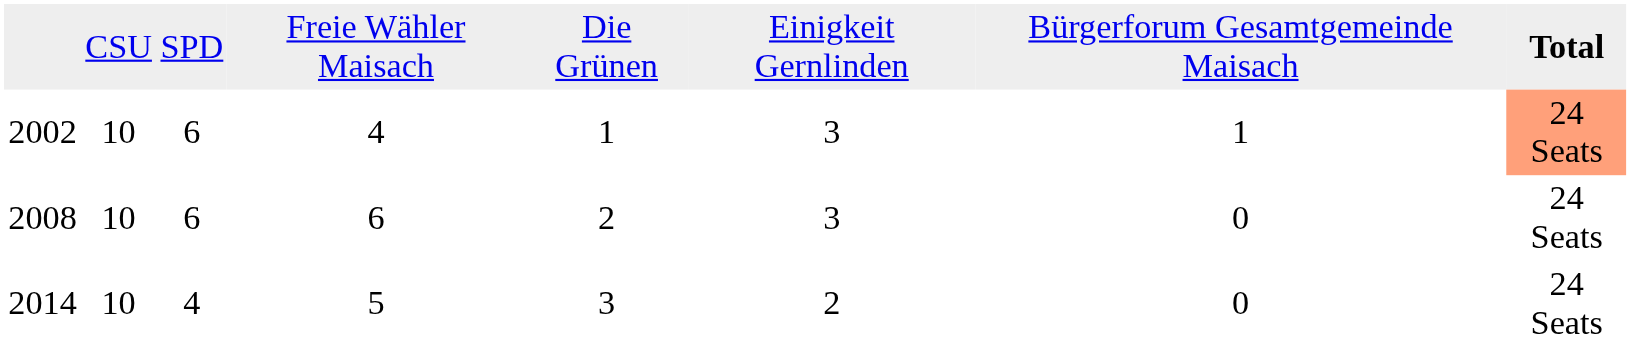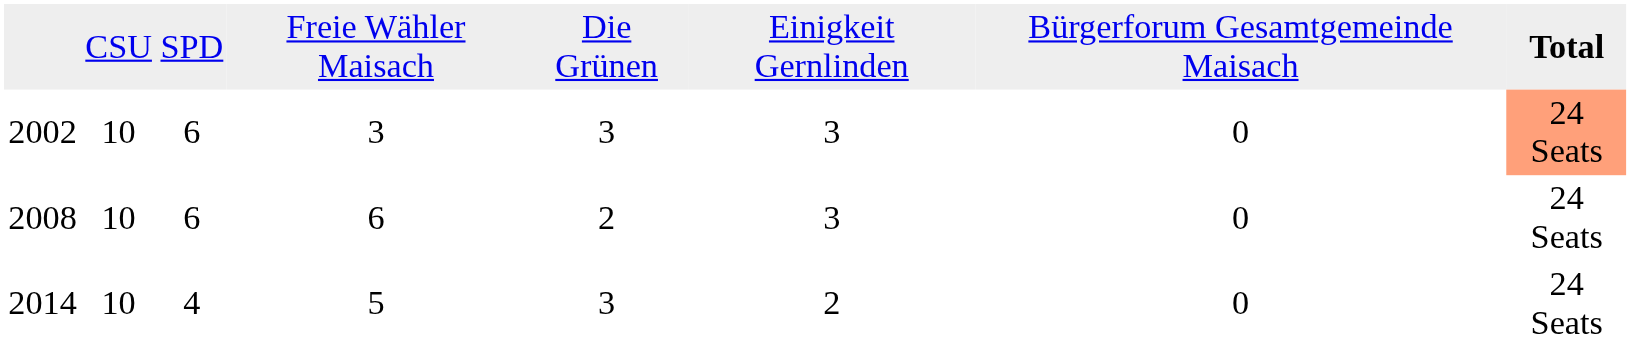2002 | column 4: 4 -> 3
2002 | column 5: 1 -> 3
2002 | column 7: 1 -> 0
